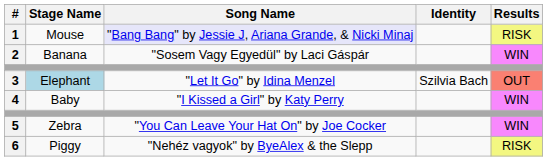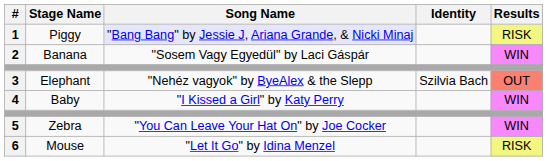1 | Stage Name: Mouse -> Piggy
3 | Stage Name: lightblue background -> no background
3 | Song Name: "Let It Go" by Idina Menzel -> "Nehéz vagyok" by ByeAlex & the Slepp
6 | Stage Name: Piggy -> Mouse
6 | Song Name: "Nehéz vagyok" by ByeAlex & the Slepp -> "Let It Go" by Idina Menzel
